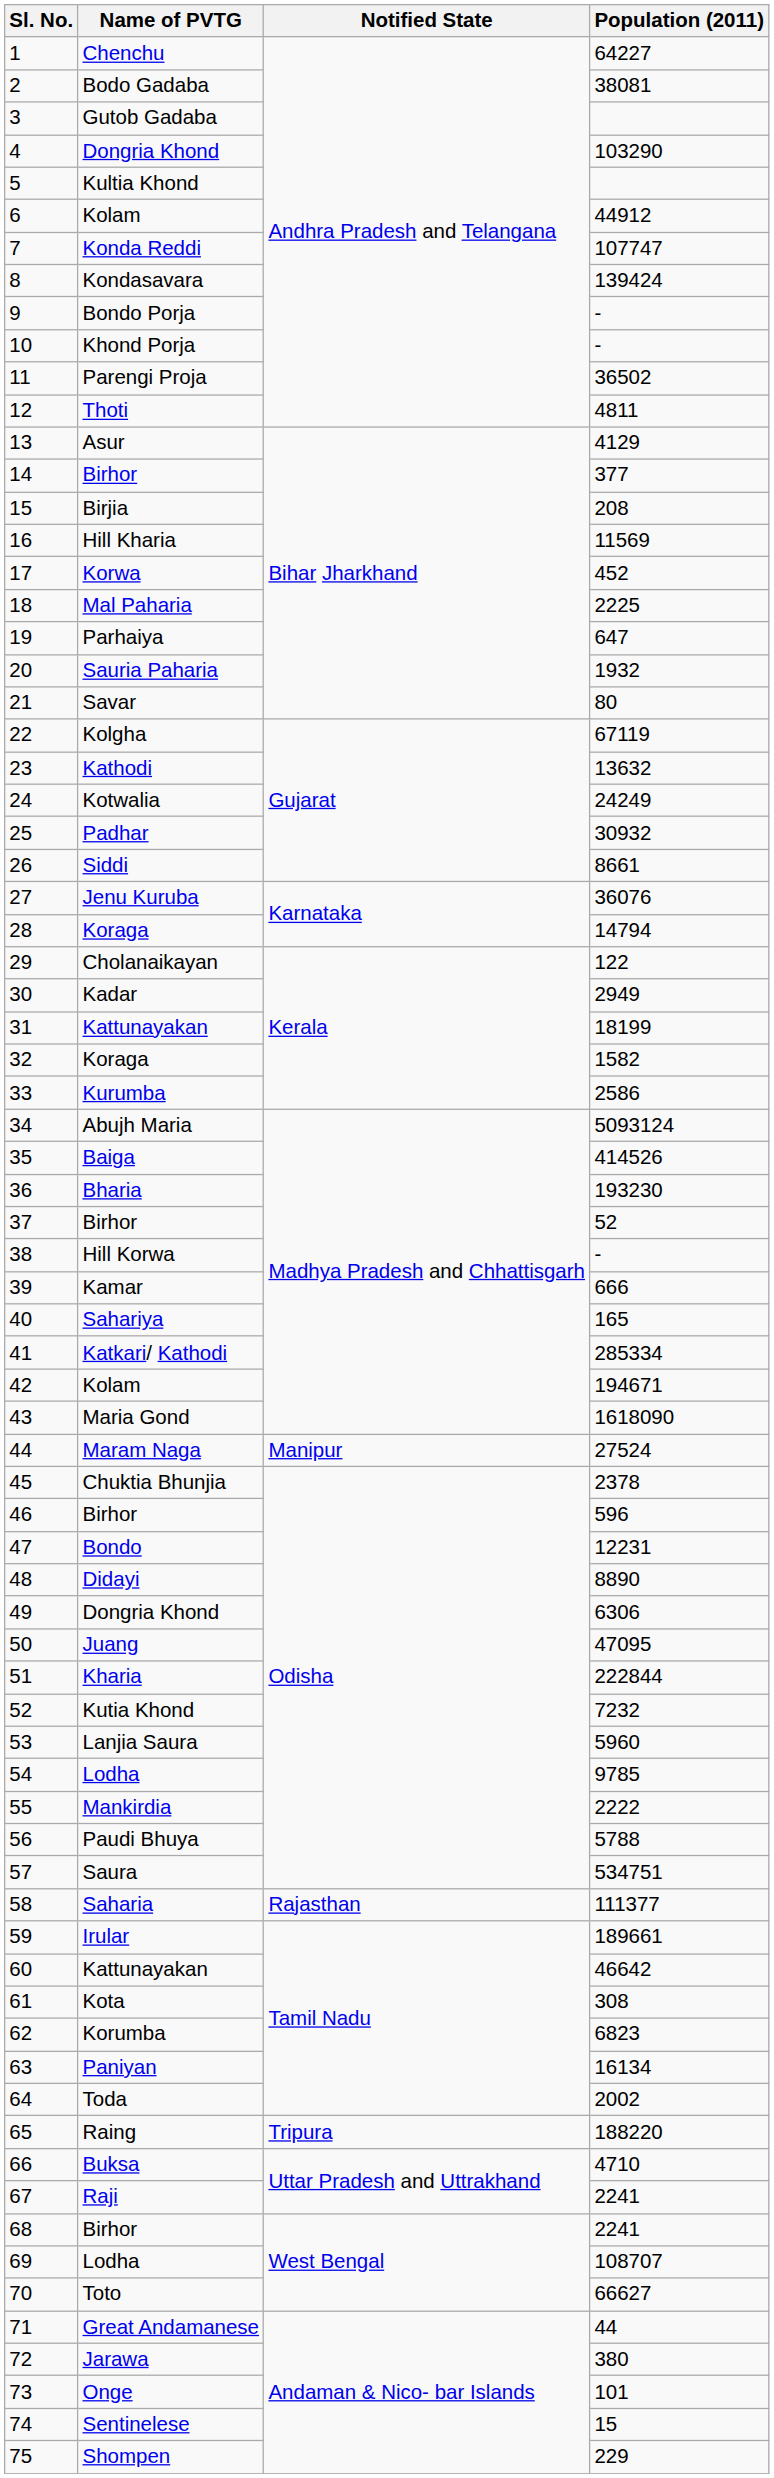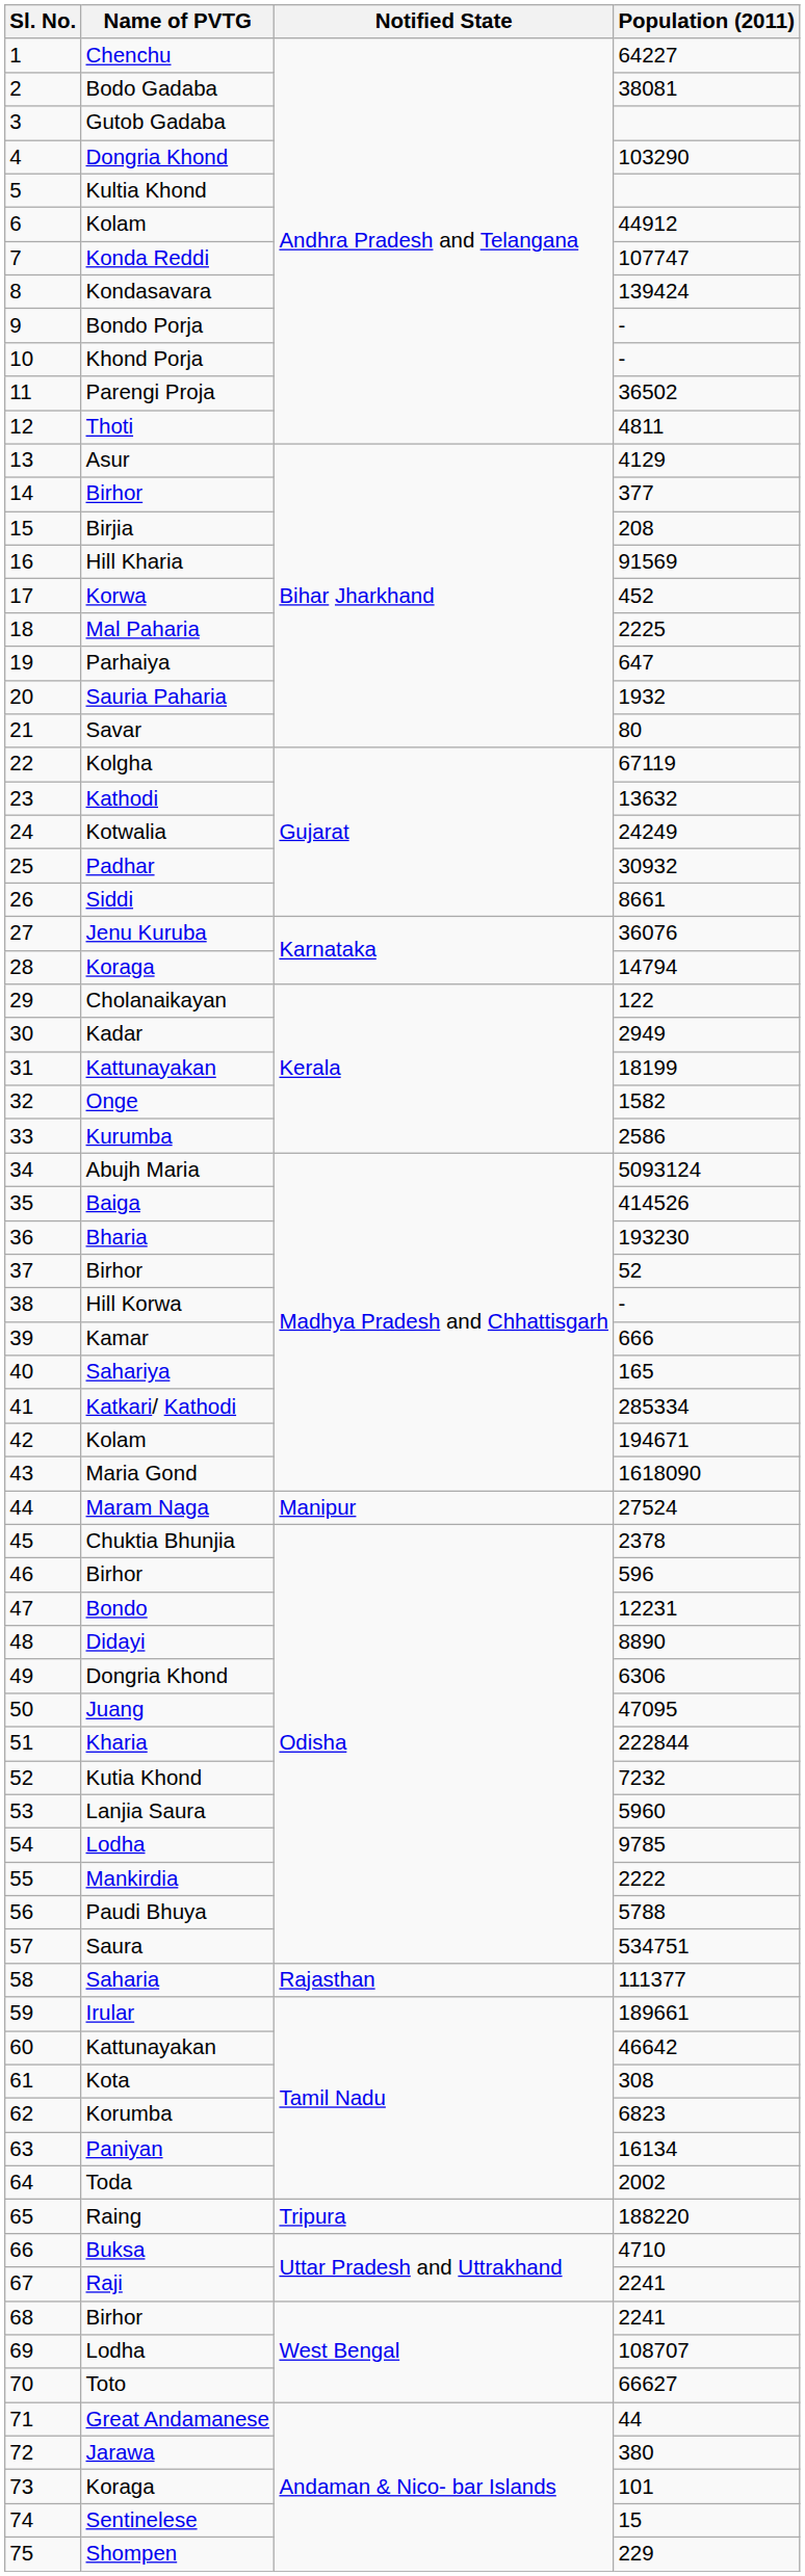16 | Population (2011): 11569 -> 91569
32 | Name of PVTG: Koraga -> Onge
73 | Name of PVTG: Onge -> Koraga
